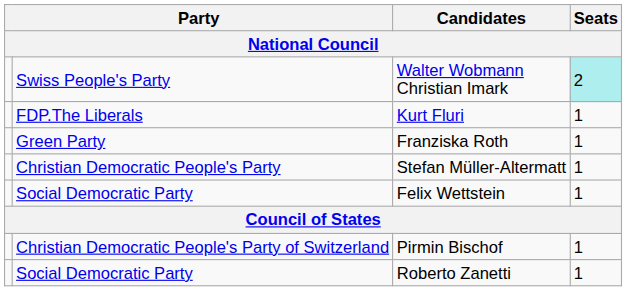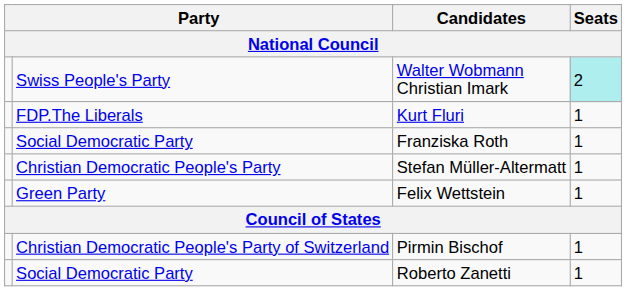Franziska Roth | column 2: Green Party -> Social Democratic Party
Felix Wettstein | column 2: Social Democratic Party -> Green Party
